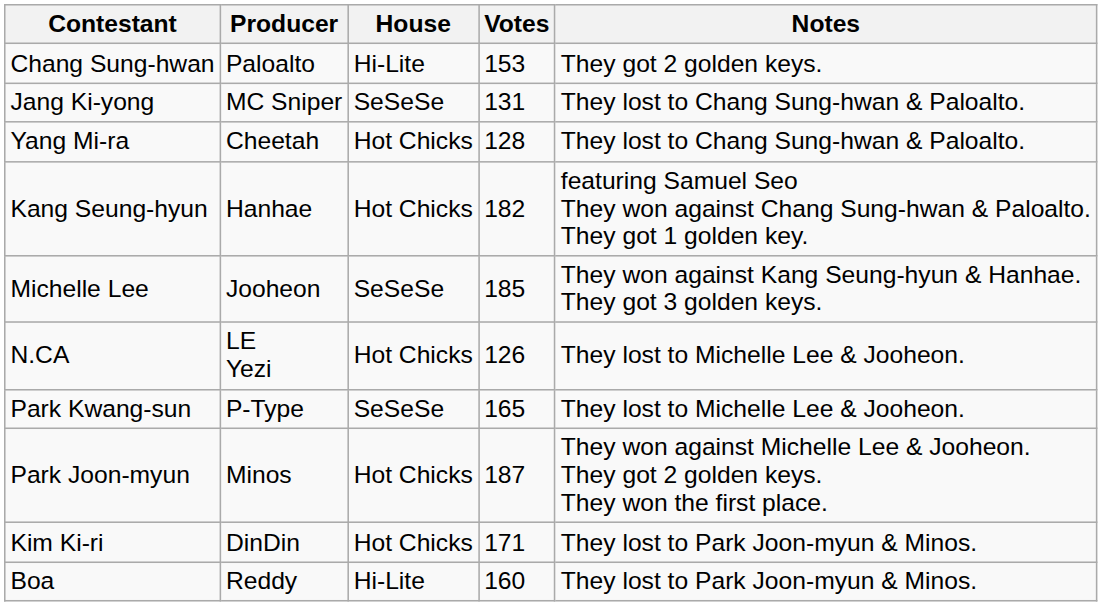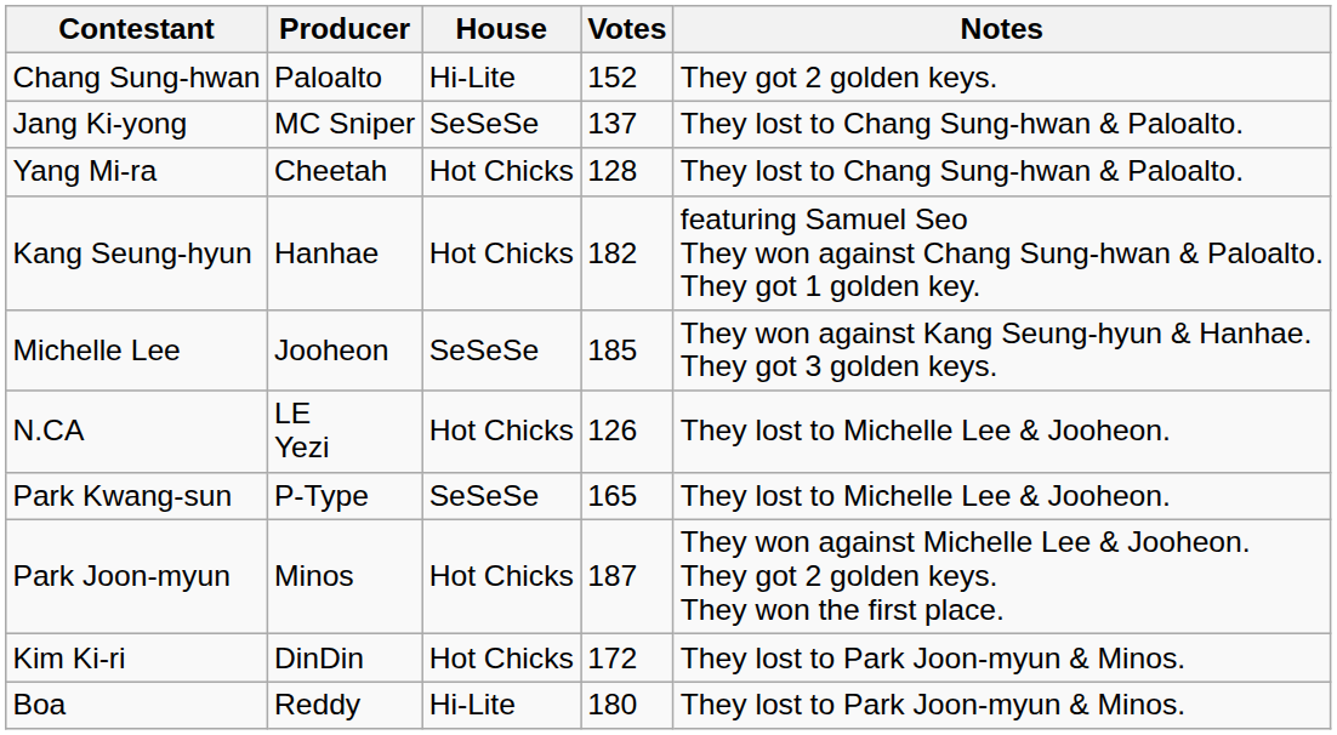Chang Sung-hwan | Votes: 153 -> 152
Jang Ki-yong | Votes: 131 -> 137
Kim Ki-ri | Votes: 171 -> 172
Boa | Votes: 160 -> 180
